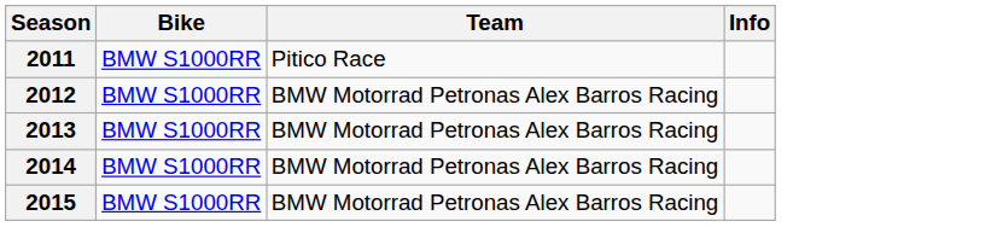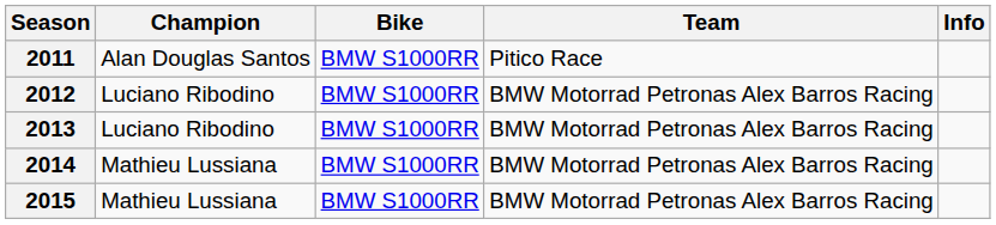+ column: Champion | Alan Douglas Santos | Luciano Ribodino | Luciano Ribodino | Mathieu Lussiana | Mathieu Lussiana
